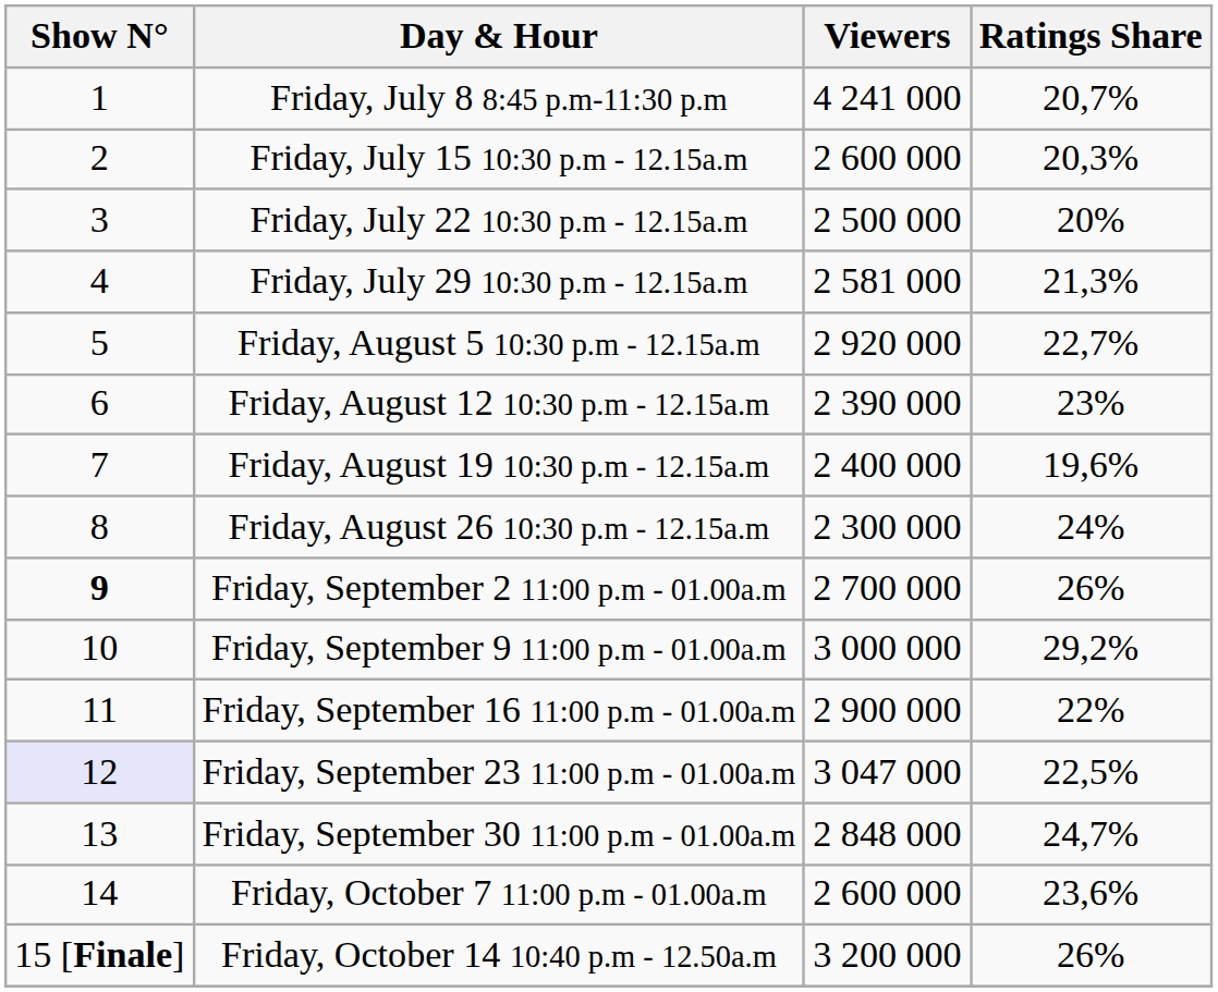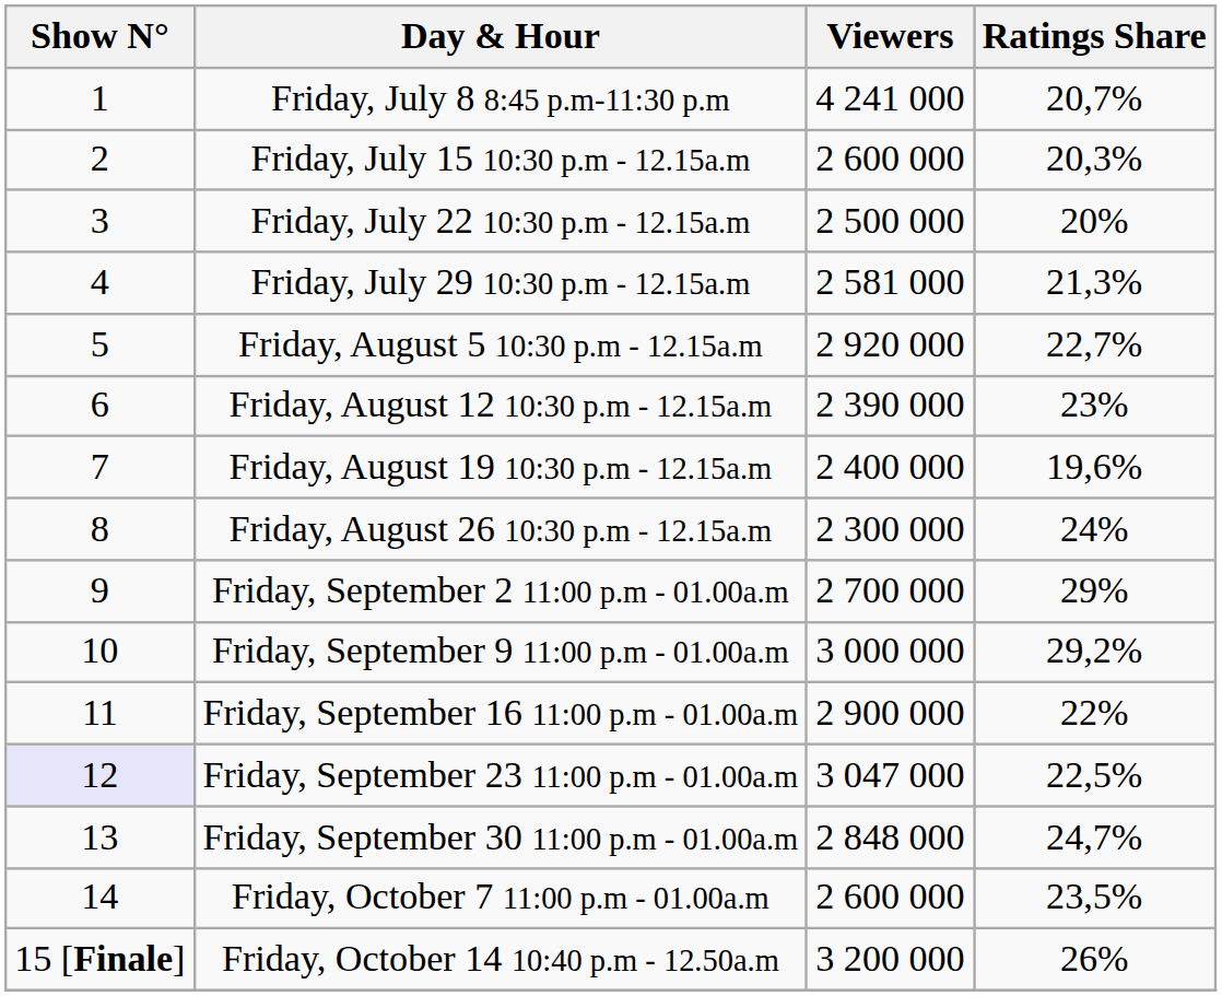Friday, September 2 11:00 p.m - 01.00a.m | Show N°: bold -> normal
Friday, September 2 11:00 p.m - 01.00a.m | Ratings Share: 26% -> 29%
Friday, October 7 11:00 p.m - 01.00a.m | Ratings Share: 23,6% -> 23,5%
